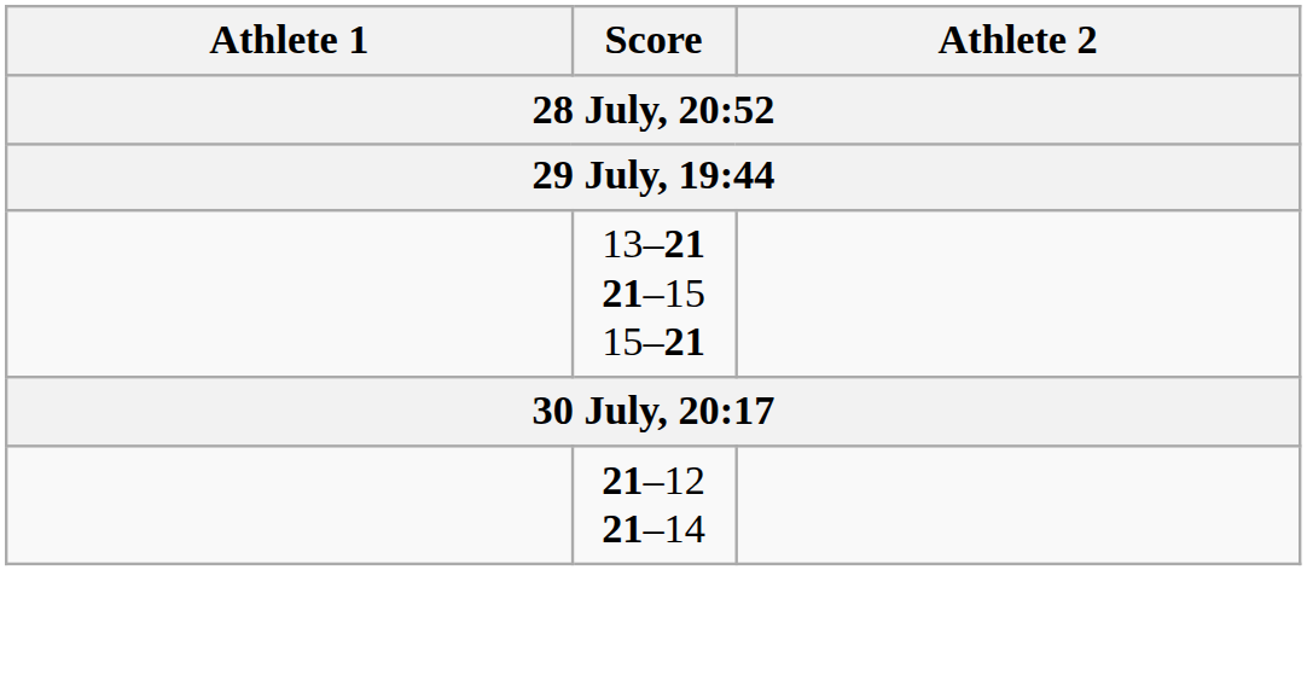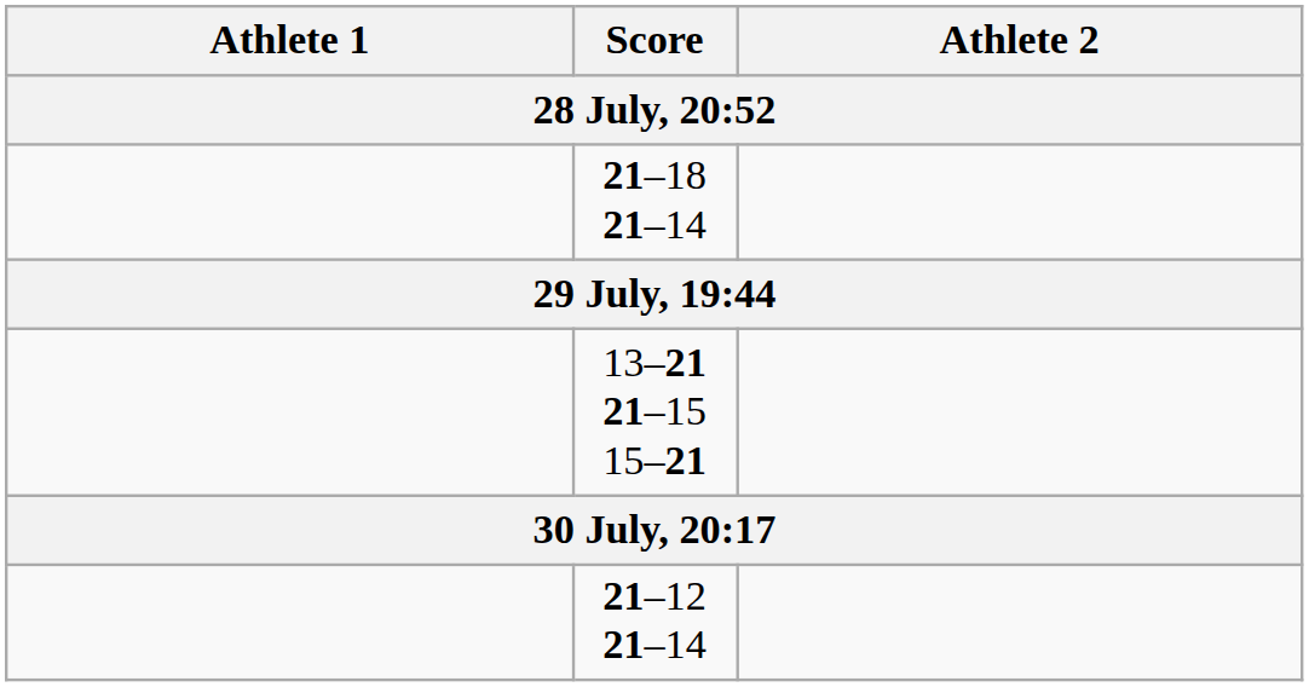+ row: 21–18 21–14
